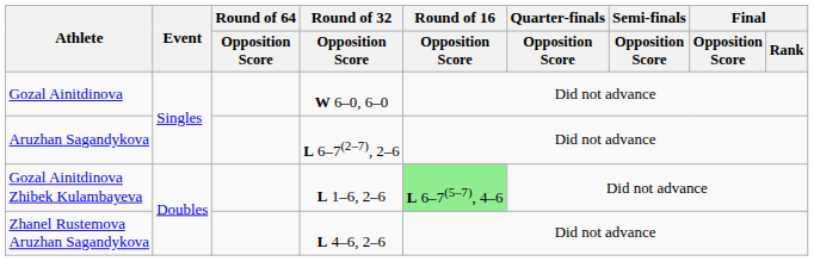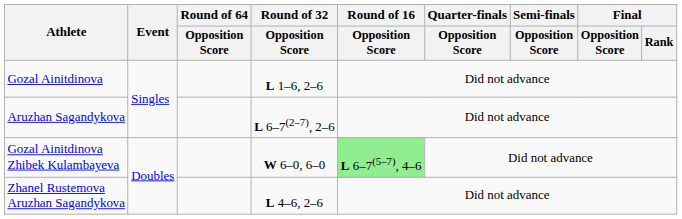Gozal Ainitdinova | Round of 32 / Opposition Score: W 6–0, 6–0 -> L 1–6, 2–6
Gozal Ainitdinova Zhibek Kulambayeva | Round of 32 / Opposition Score: L 1–6, 2–6 -> W 6–0, 6–0
